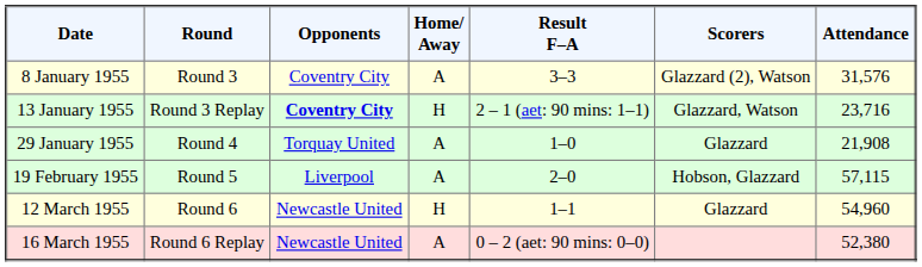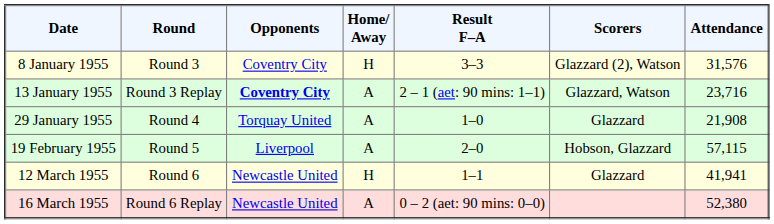8 January 1955 | Home/ Away: A -> H
13 January 1955 | Home/ Away: H -> A
12 March 1955 | Attendance: 54,960 -> 41,941
